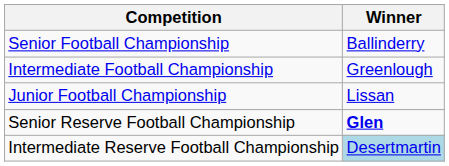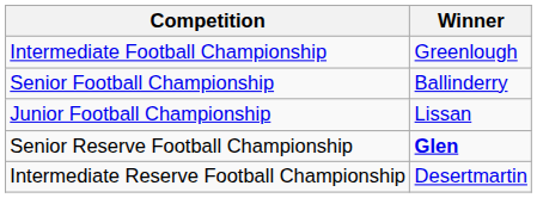rows swapped: Senior Football Championship <-> Intermediate Football Championship
Intermediate Reserve Football Championship | Winner: lightblue background -> no background
